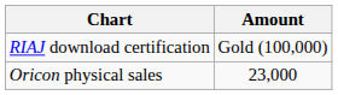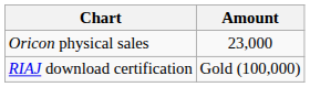rows swapped: Oricon physical sales <-> RIAJ download certification
